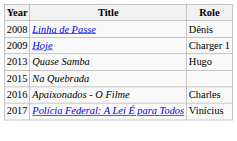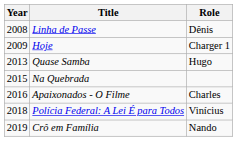Polícia Federal: A Lei É para Todos | Year: 2017 -> 2018
+ row: 2019 | Crô em Família | Nando
